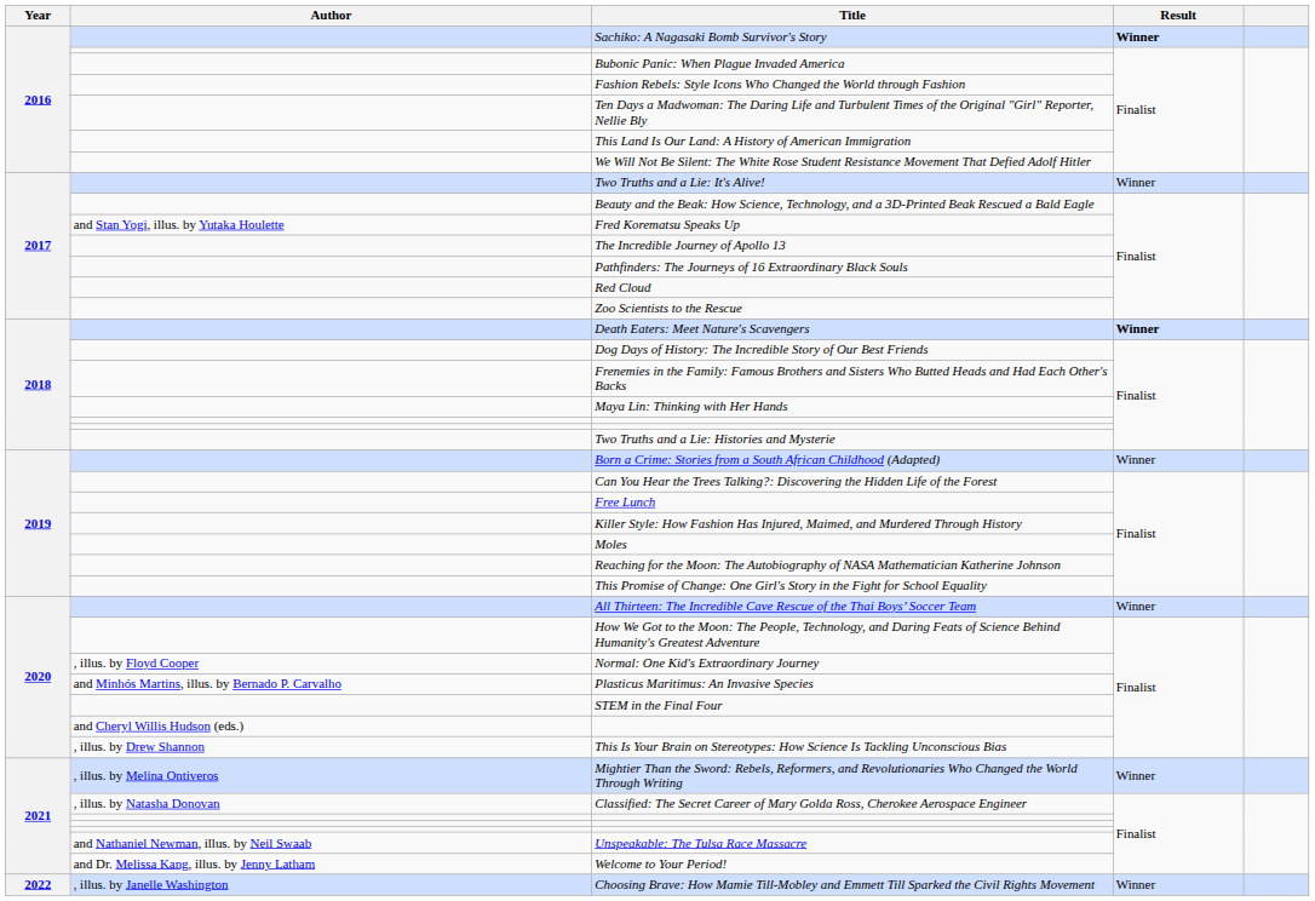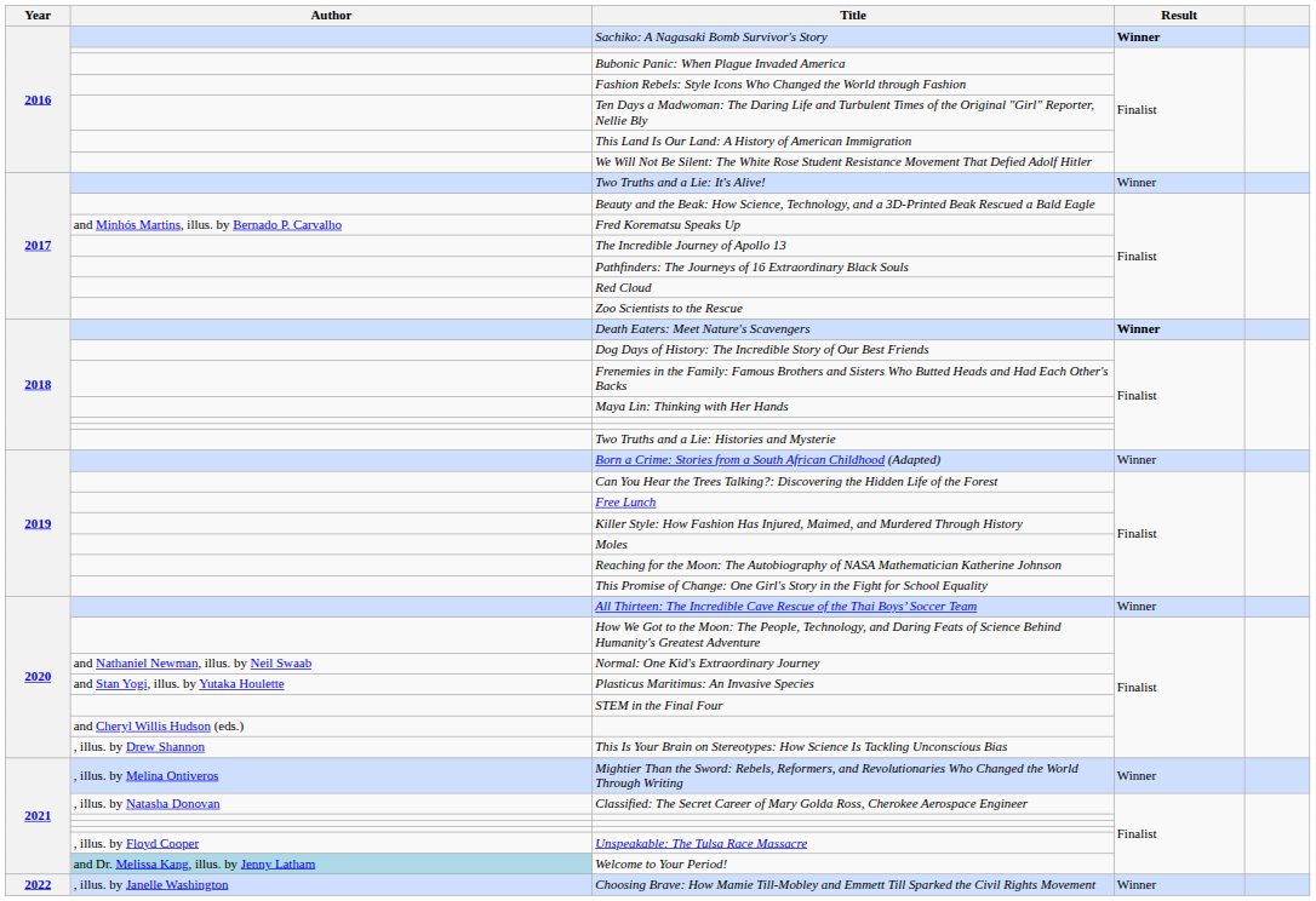Fred Korematsu Speaks Up | Author: and Stan Yogi, illus. by Yutaka Houlette -> and Minhós Martins, illus. by Bernado P. Carvalho
Normal: One Kid's Extraordinary Journey | Author: , illus. by Floyd Cooper -> and Nathaniel Newman, illus. by Neil Swaab
Plasticus Maritimus: An Invasive Species | Author: and Minhós Martins, illus. by Bernado P. Carvalho -> and Stan Yogi, illus. by Yutaka Houlette
Unspeakable: The Tulsa Race Massacre | Author: and Nathaniel Newman, illus. by Neil Swaab -> , illus. by Floyd Cooper
Welcome to Your Period! | Author: no background -> lightblue background
